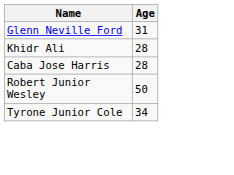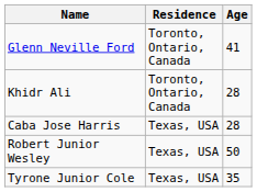+ column: Residence | Toronto, Ontario, Canada | Toronto, Ontario, Canada | Texas, USA | Texas, USA | Texas, USA
Glenn Neville Ford | Age: 31 -> 41
Tyrone Junior Cole | Age: 34 -> 35
